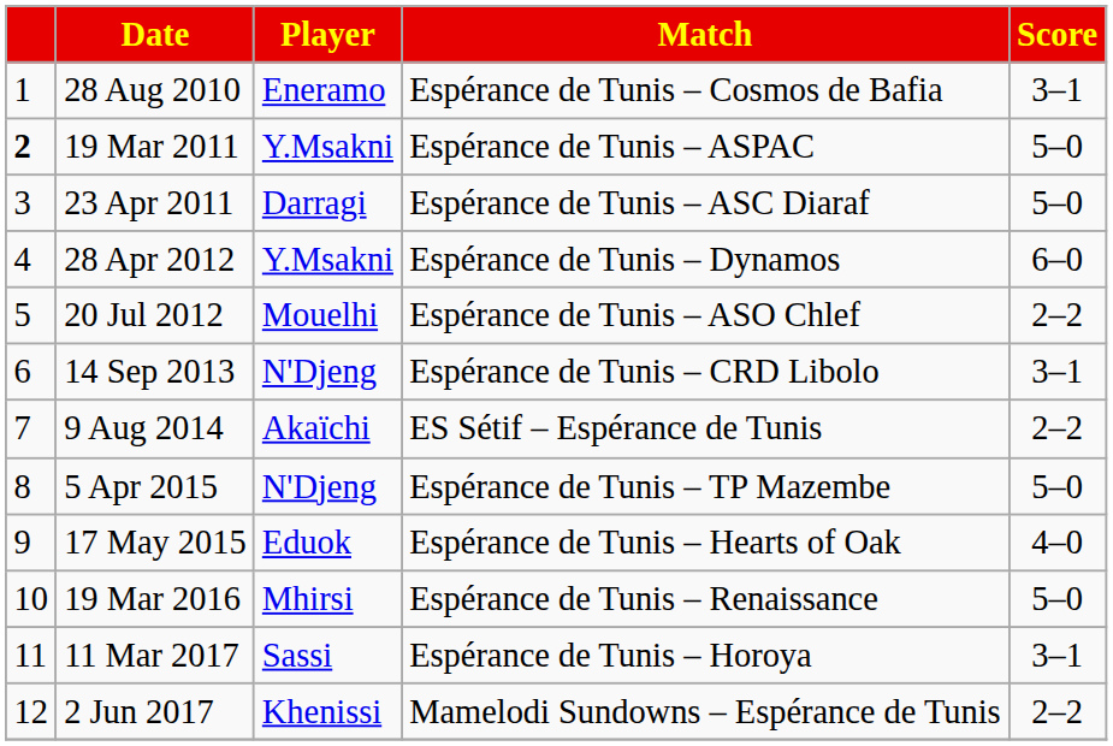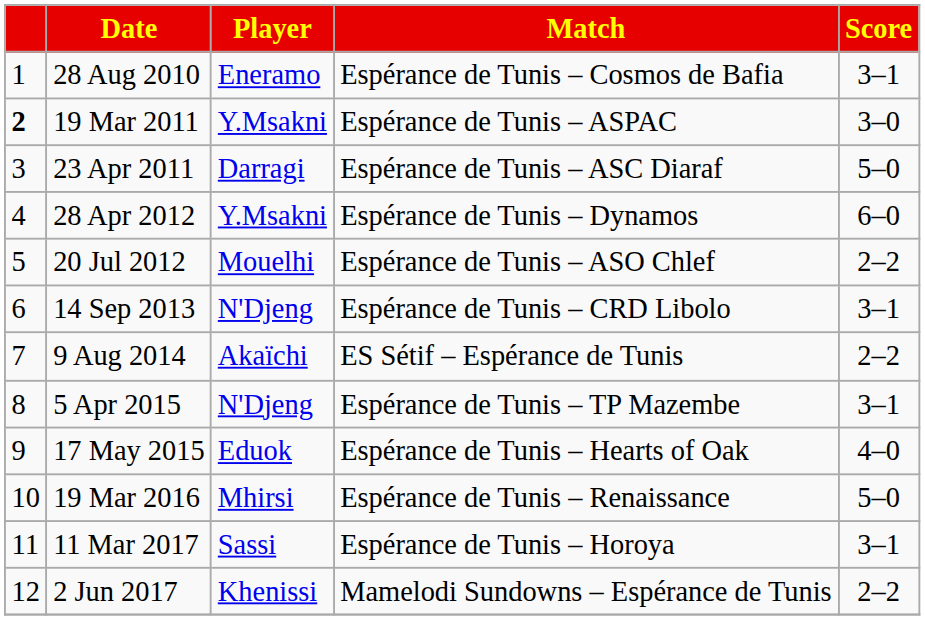19 Mar 2011 | Score: 5–0 -> 3–0
5 Apr 2015 | Score: 5–0 -> 3–1
